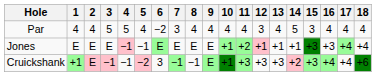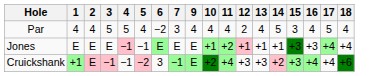- column: 8 | 4 | E | −1
Par | 12: 3 -> 2
Par | 17: 4 -> 5
Cruickshank | 10: +1 -> +2
Cruickshank | 11: +3 -> +4
